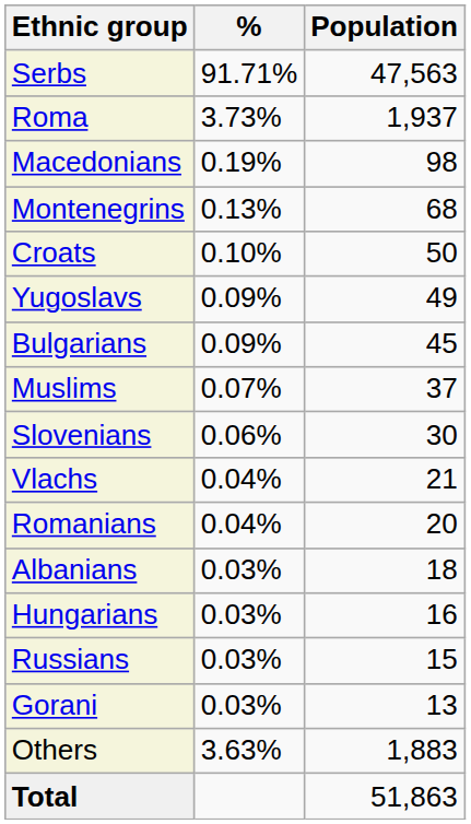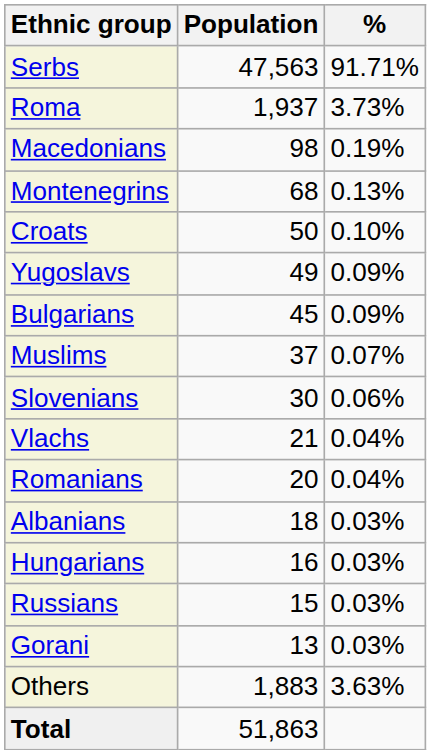columns swapped: Population <-> %
